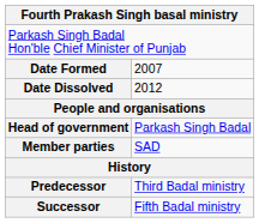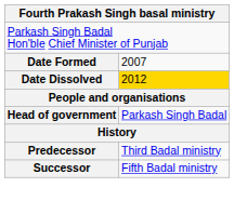Date Dissolved | column 2: no background -> gold background
- row: Member parties | SAD
